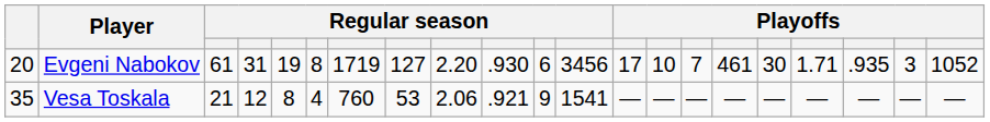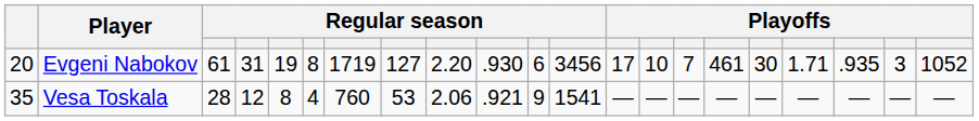Vesa Toskala | column 3: 21 -> 28
